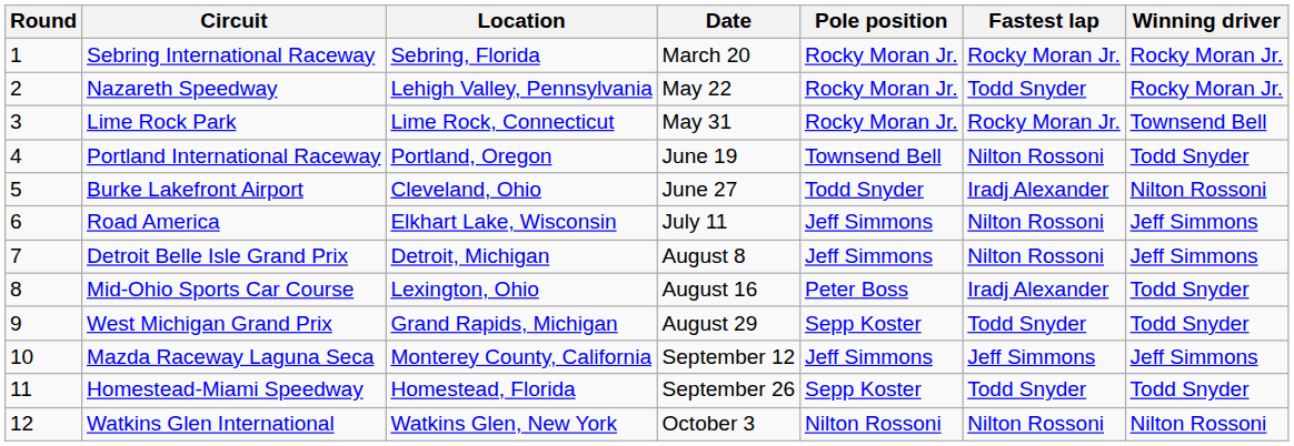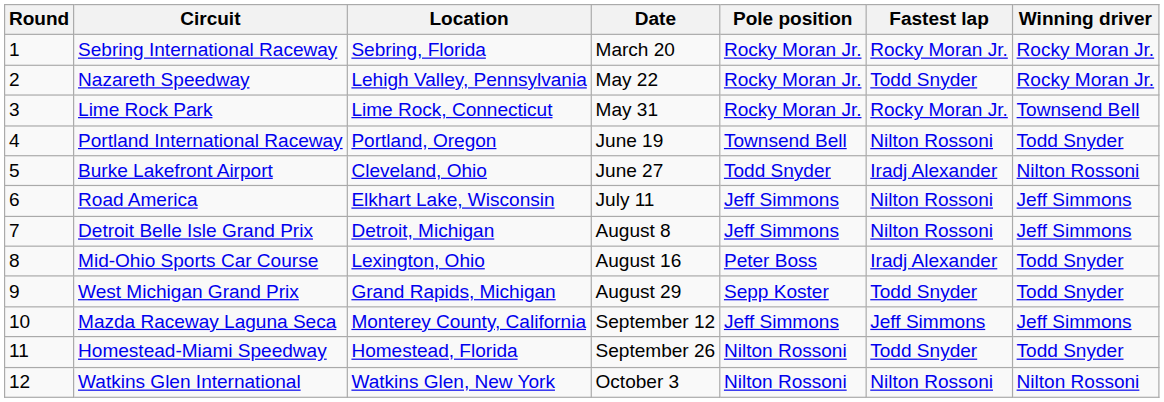Homestead-Miami Speedway | Pole position: Sepp Koster -> Nilton Rossoni
